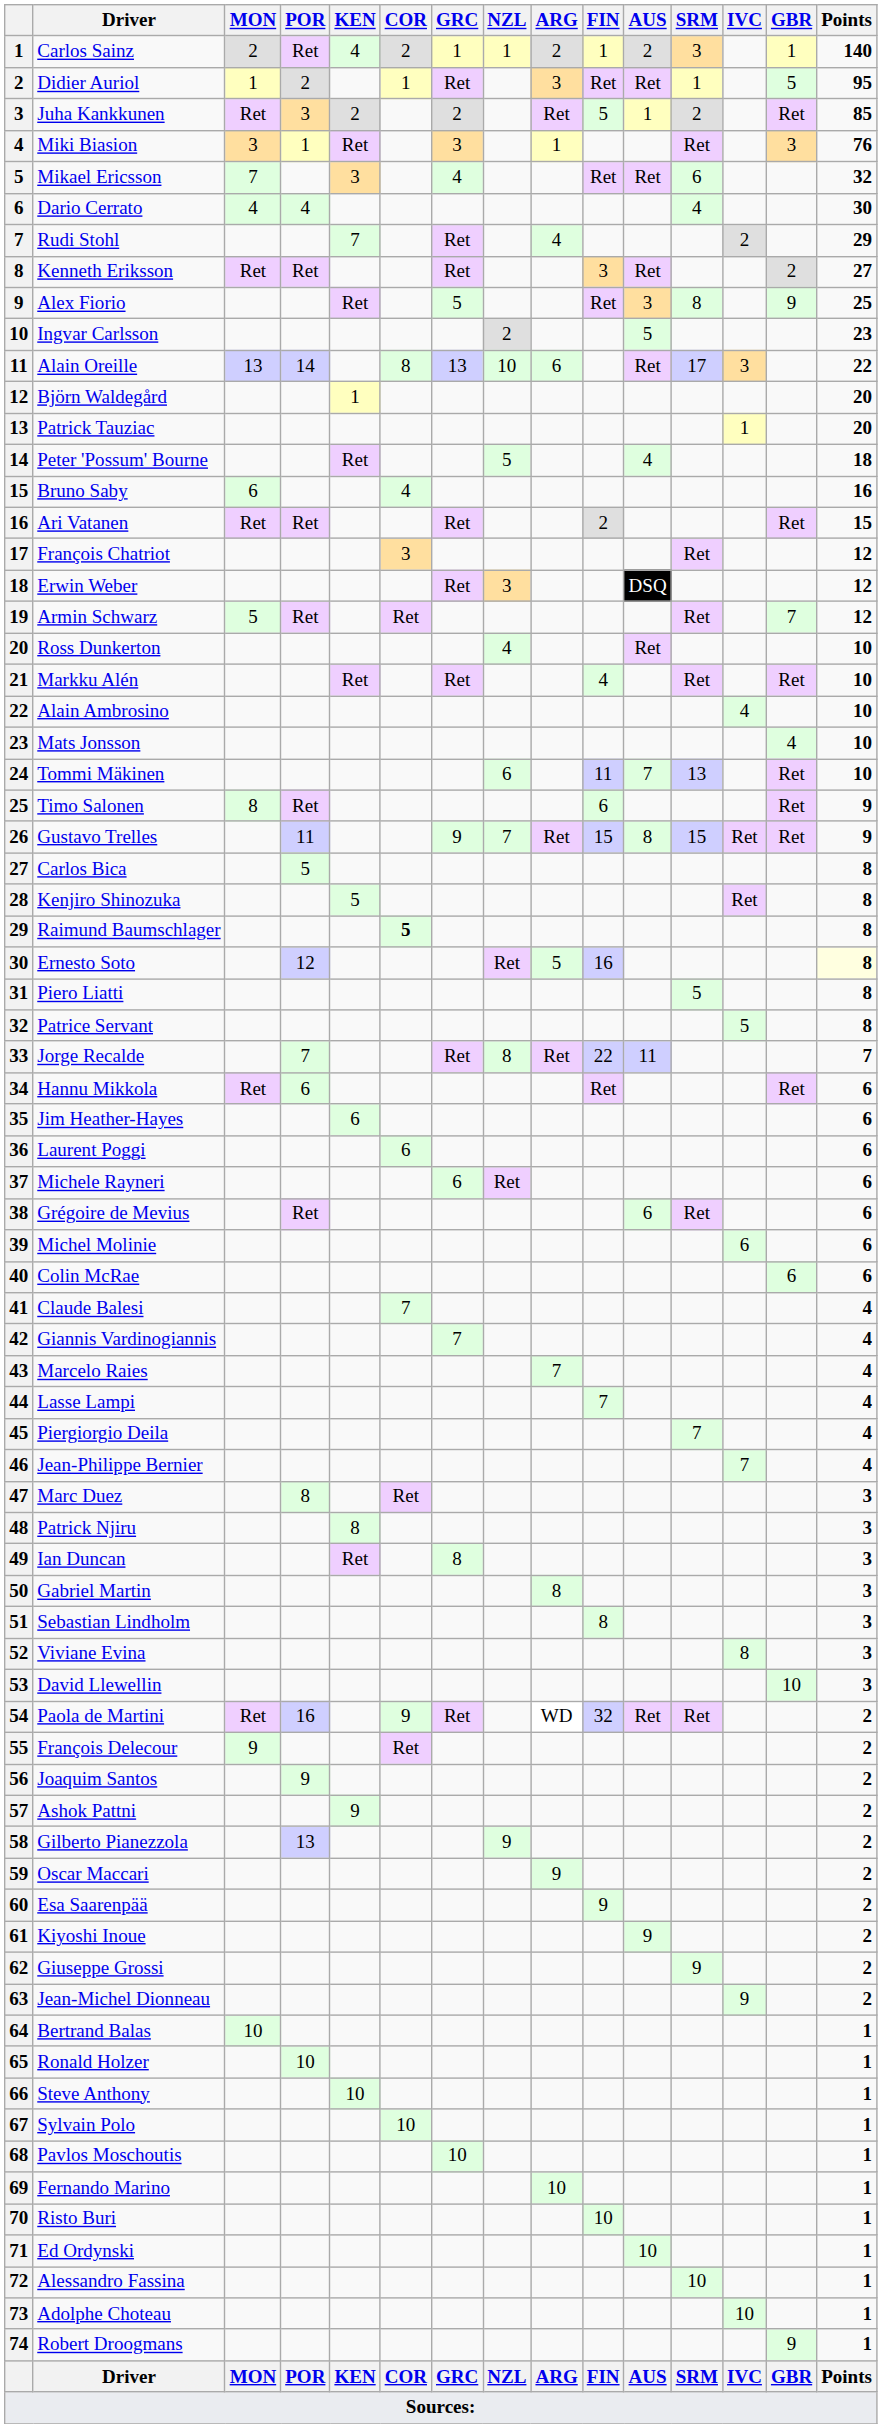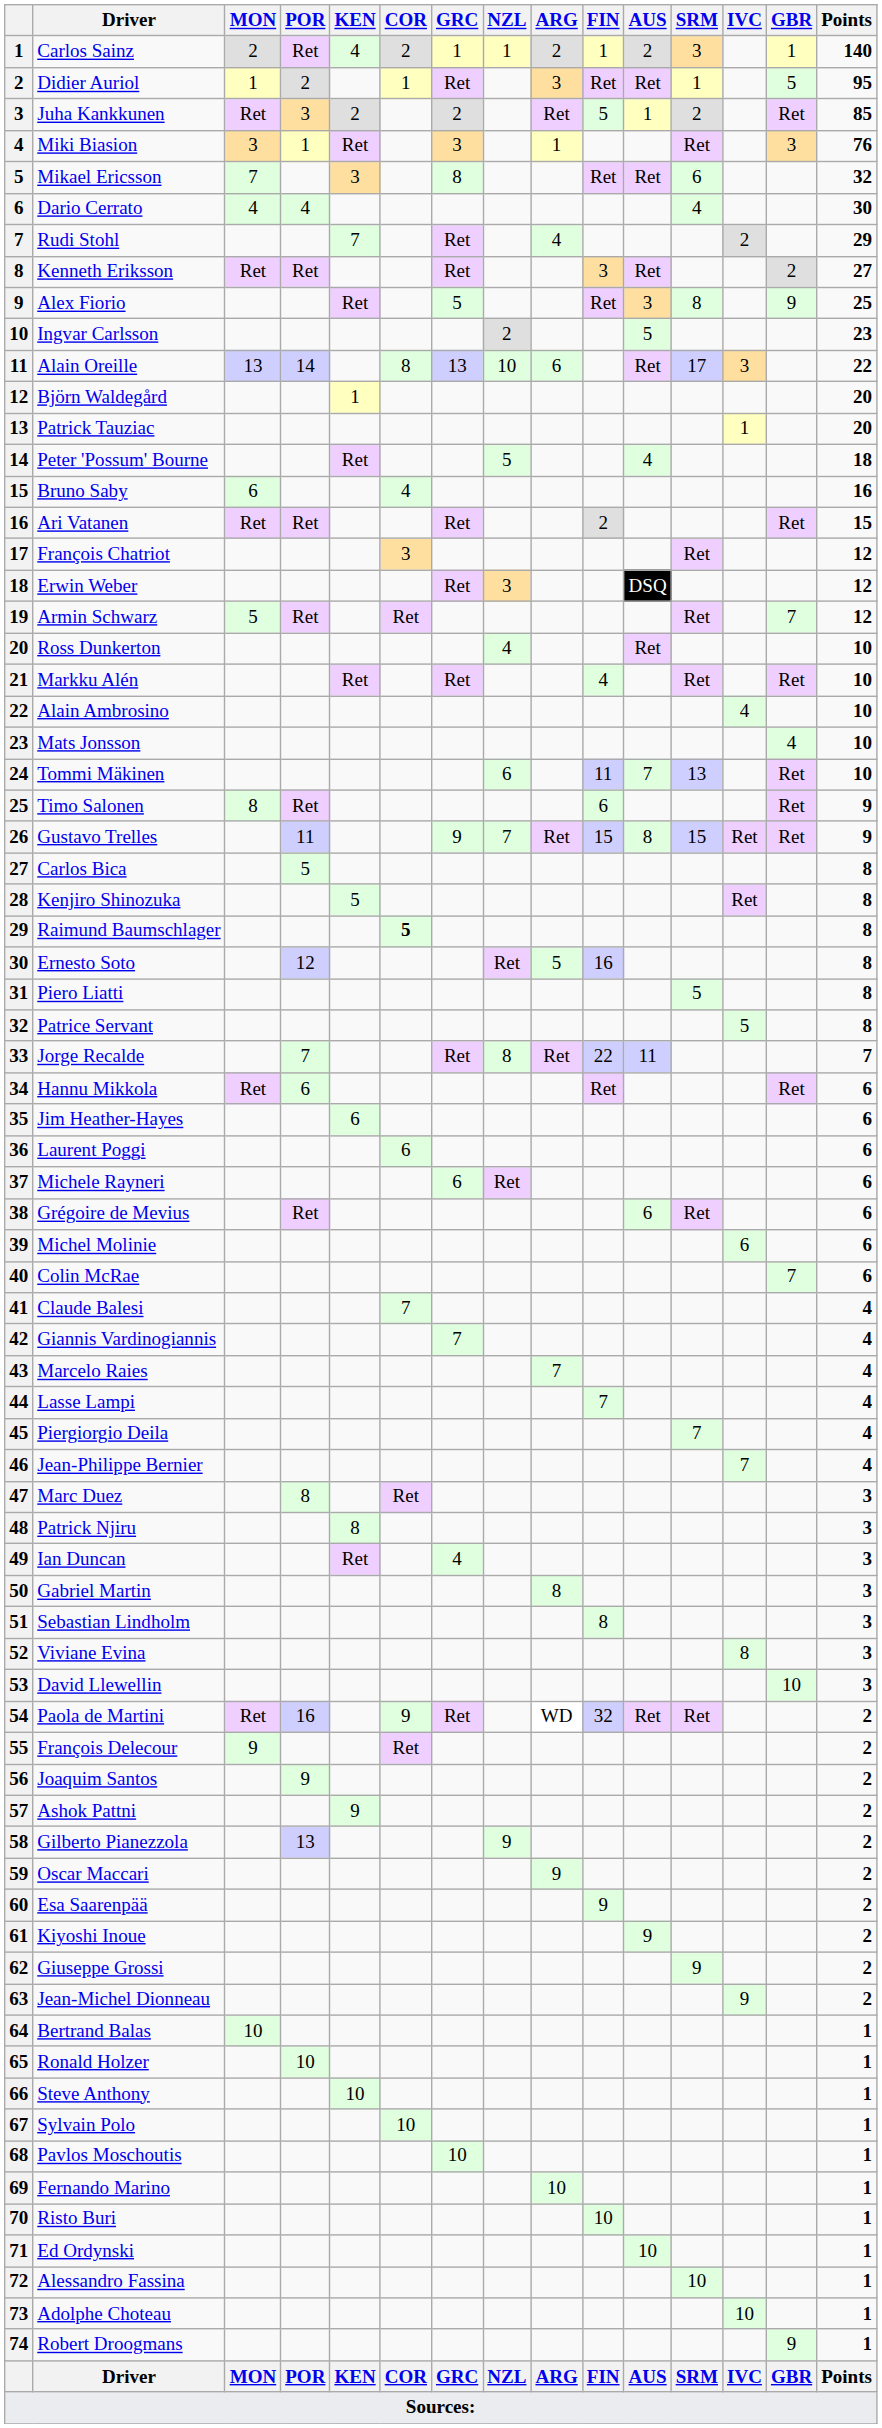Mikael Ericsson | GRC: 4 -> 8
Ernesto Soto | Points: lightyellow background -> no background
Colin McRae | GBR: 6 -> 7
Ian Duncan | GRC: 8 -> 4
